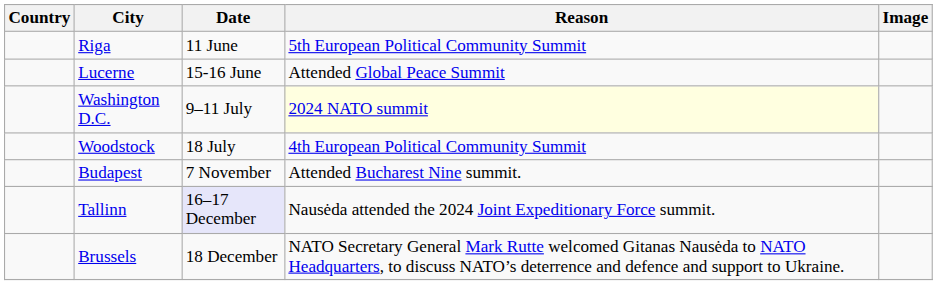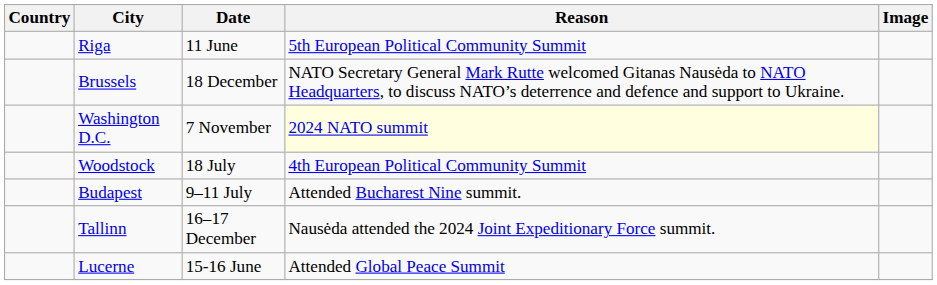rows swapped: Lucerne <-> Brussels
Washington D.C. | Date: 9–11 July -> 7 November
Budapest | Date: 7 November -> 9–11 July
Tallinn | Date: lavender background -> no background
